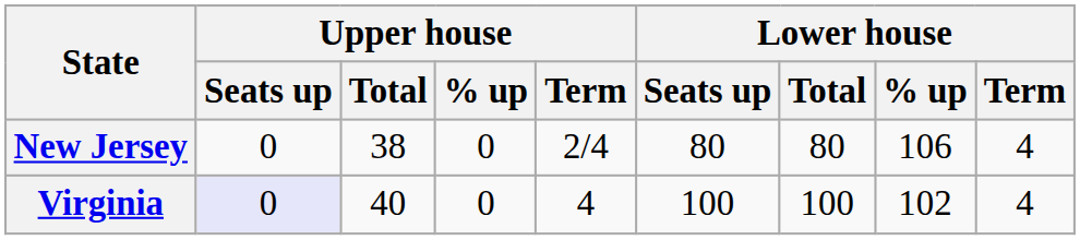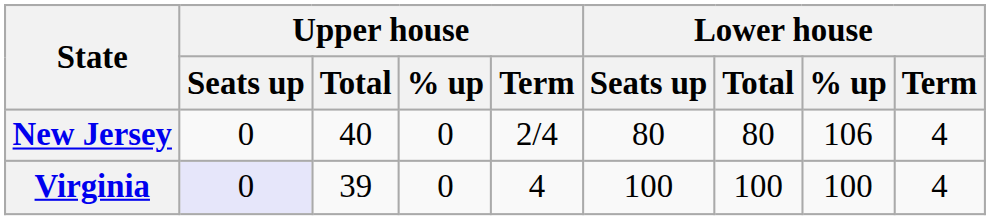New Jersey | Upper house / Total: 38 -> 40
Virginia | Upper house / Total: 40 -> 39
Virginia | Lower house / % up: 102 -> 100
